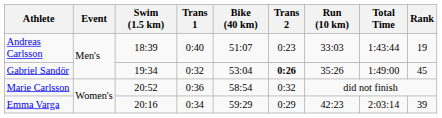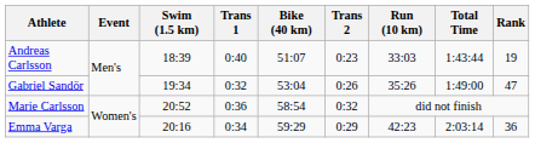Gabriel Sandör | Trans 2: bold -> normal
Gabriel Sandör | Rank: 45 -> 47
Emma Varga | Rank: 39 -> 36
